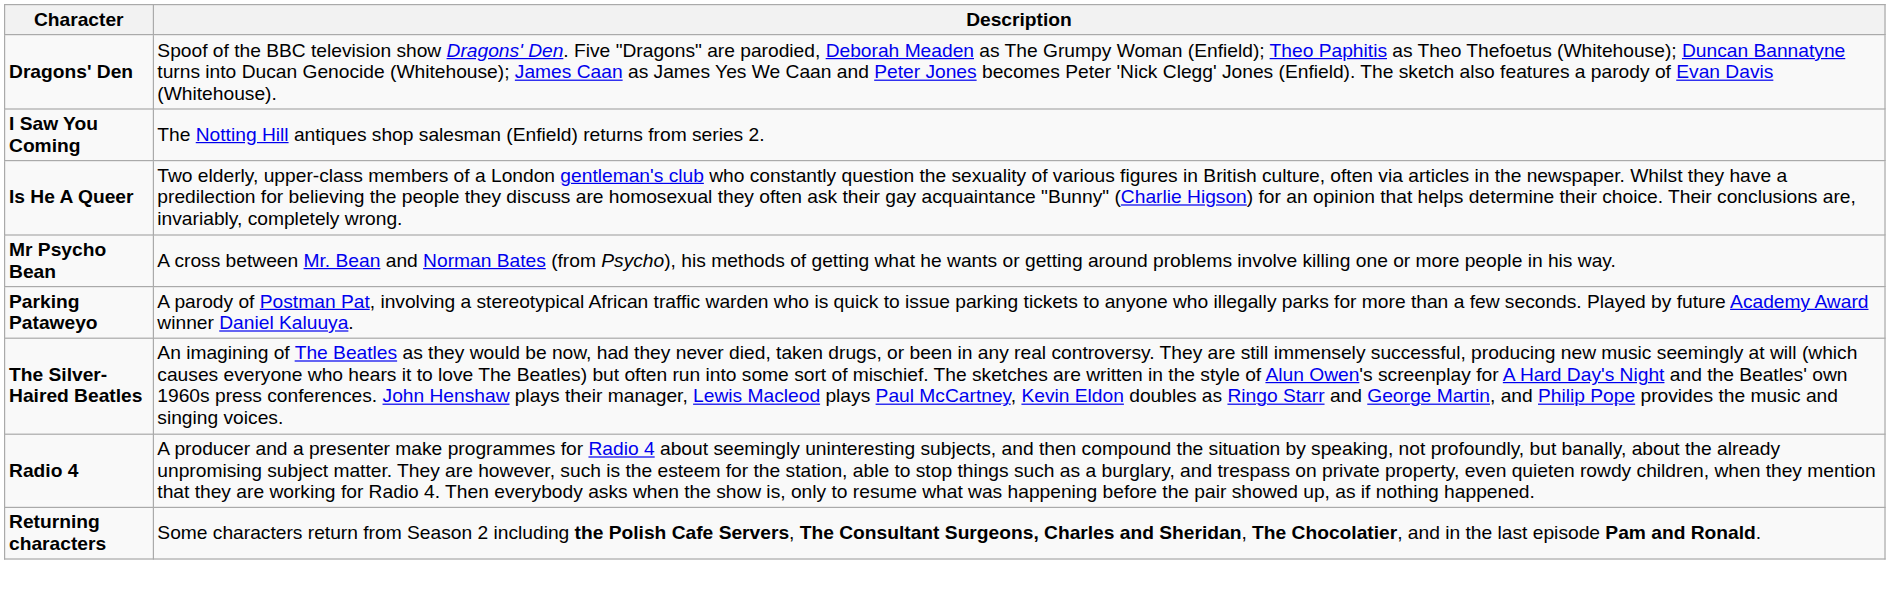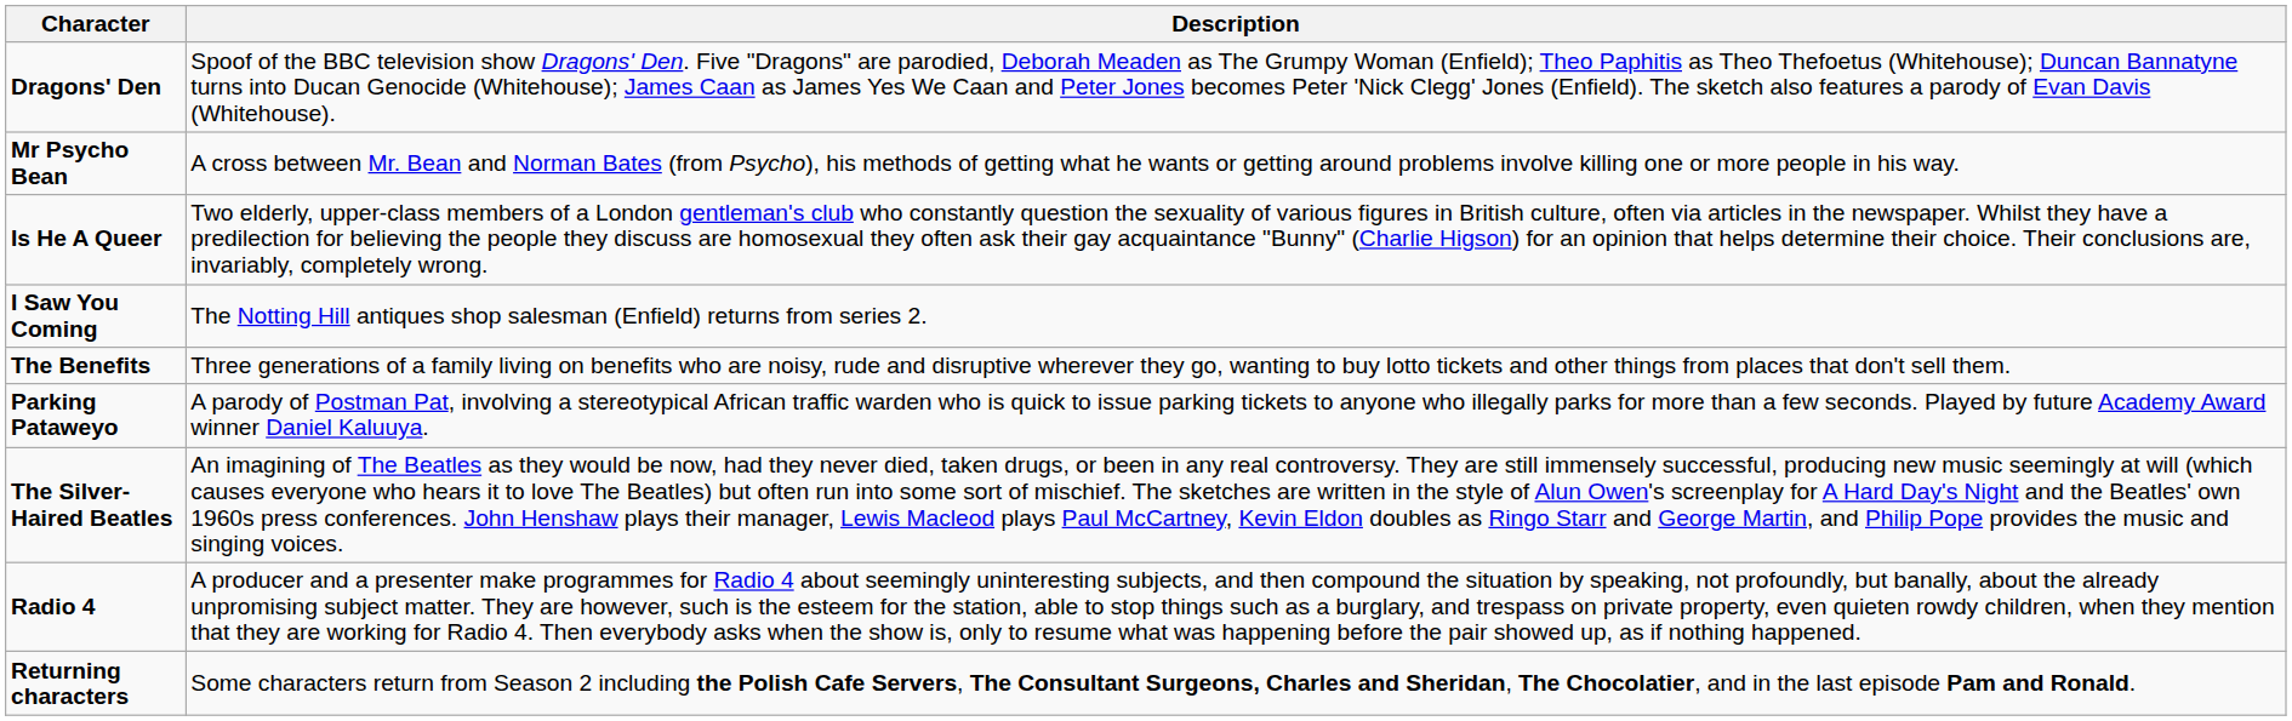rows swapped: I Saw You Coming <-> Mr Psycho Bean
+ row: The Benefits | Three generations of a family living on benefits who are noisy, rude and disruptive wherever they go, wanting to buy lotto tickets and other things from places that don't sell them.
